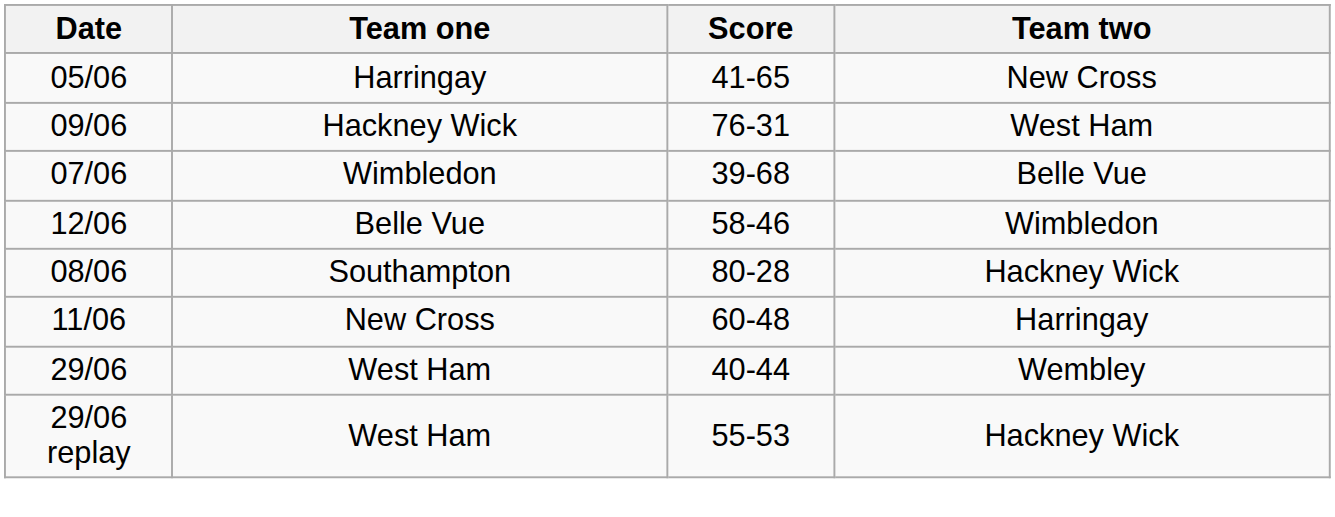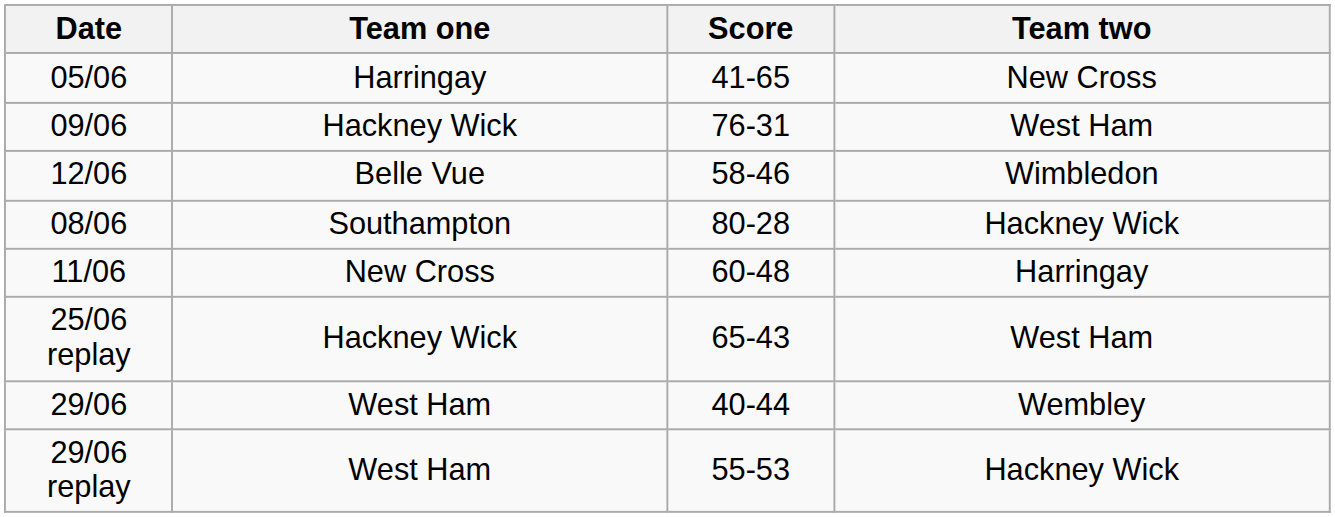- row: 07/06 | Wimbledon | 39-68 | Belle Vue
+ row: 25/06 replay | Hackney Wick | 65-43 | West Ham
